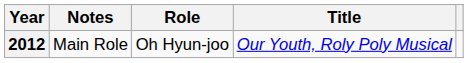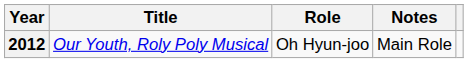columns swapped: Title <-> Notes
